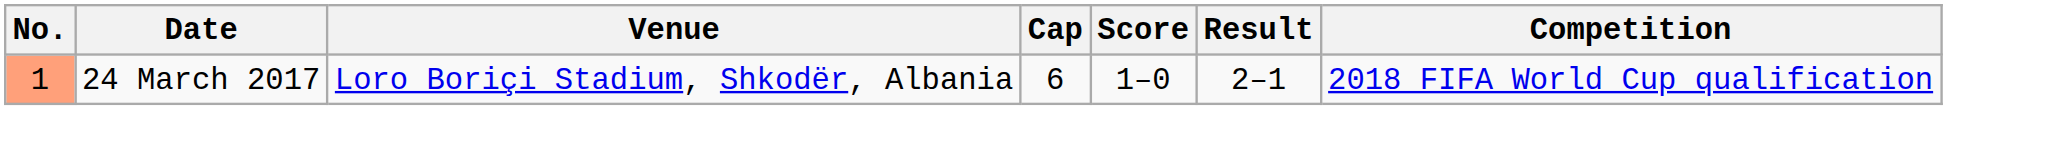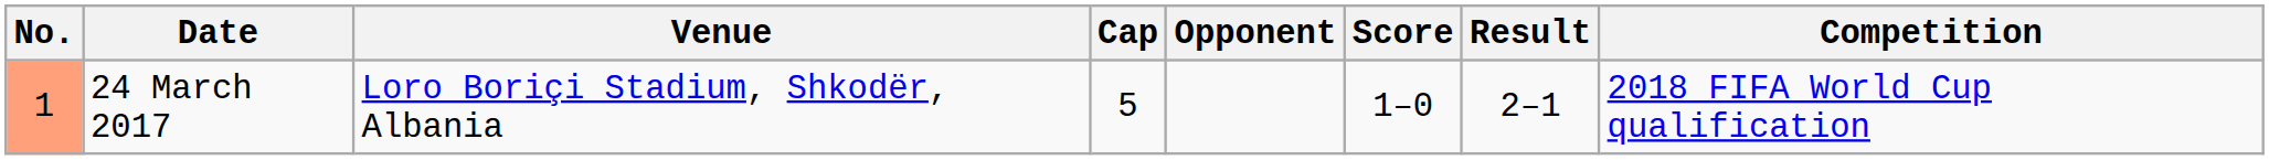+ column: Opponent
24 March 2017 | Cap: 6 -> 5
